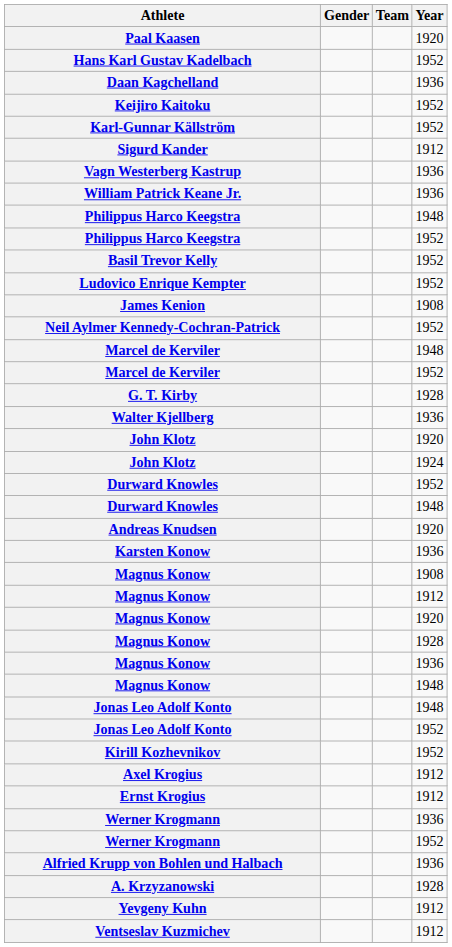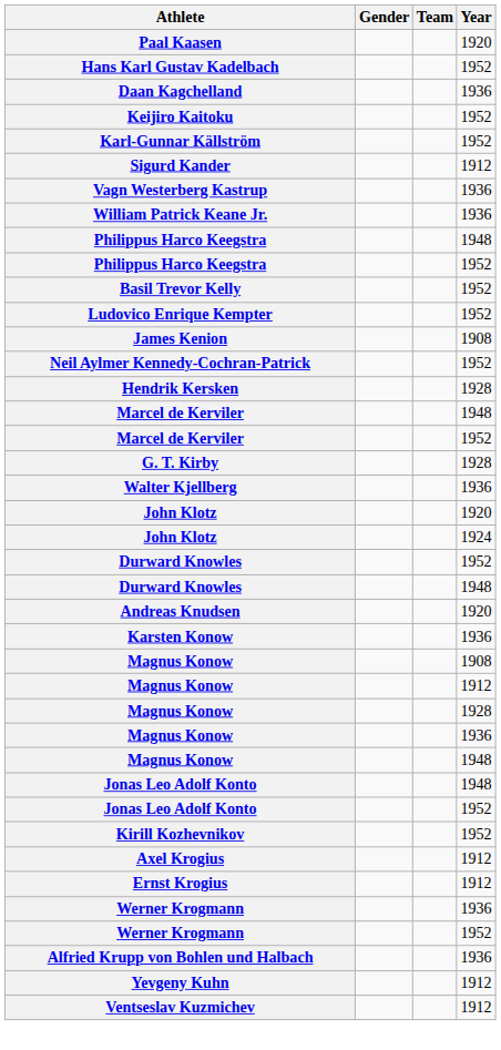+ row: Hendrik Kersken | 1928
- row: Magnus Konow | 1920
- row: A. Krzyzanowski | 1928
